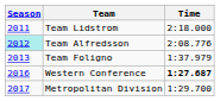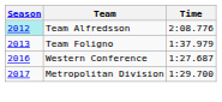- row: 2011 | Team Lidstrom | 2:18.000
Western Conference | Time: bold -> normal
